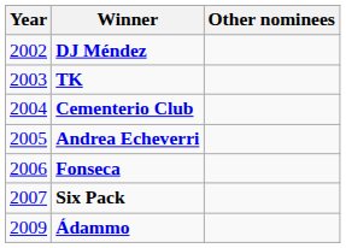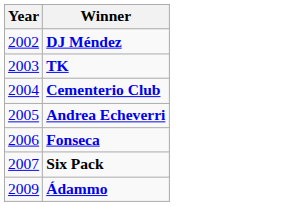- column: Other nominees
